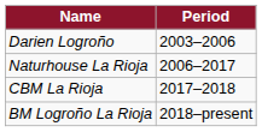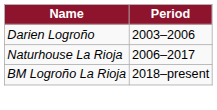- row: CBM La Rioja | 2017–2018
